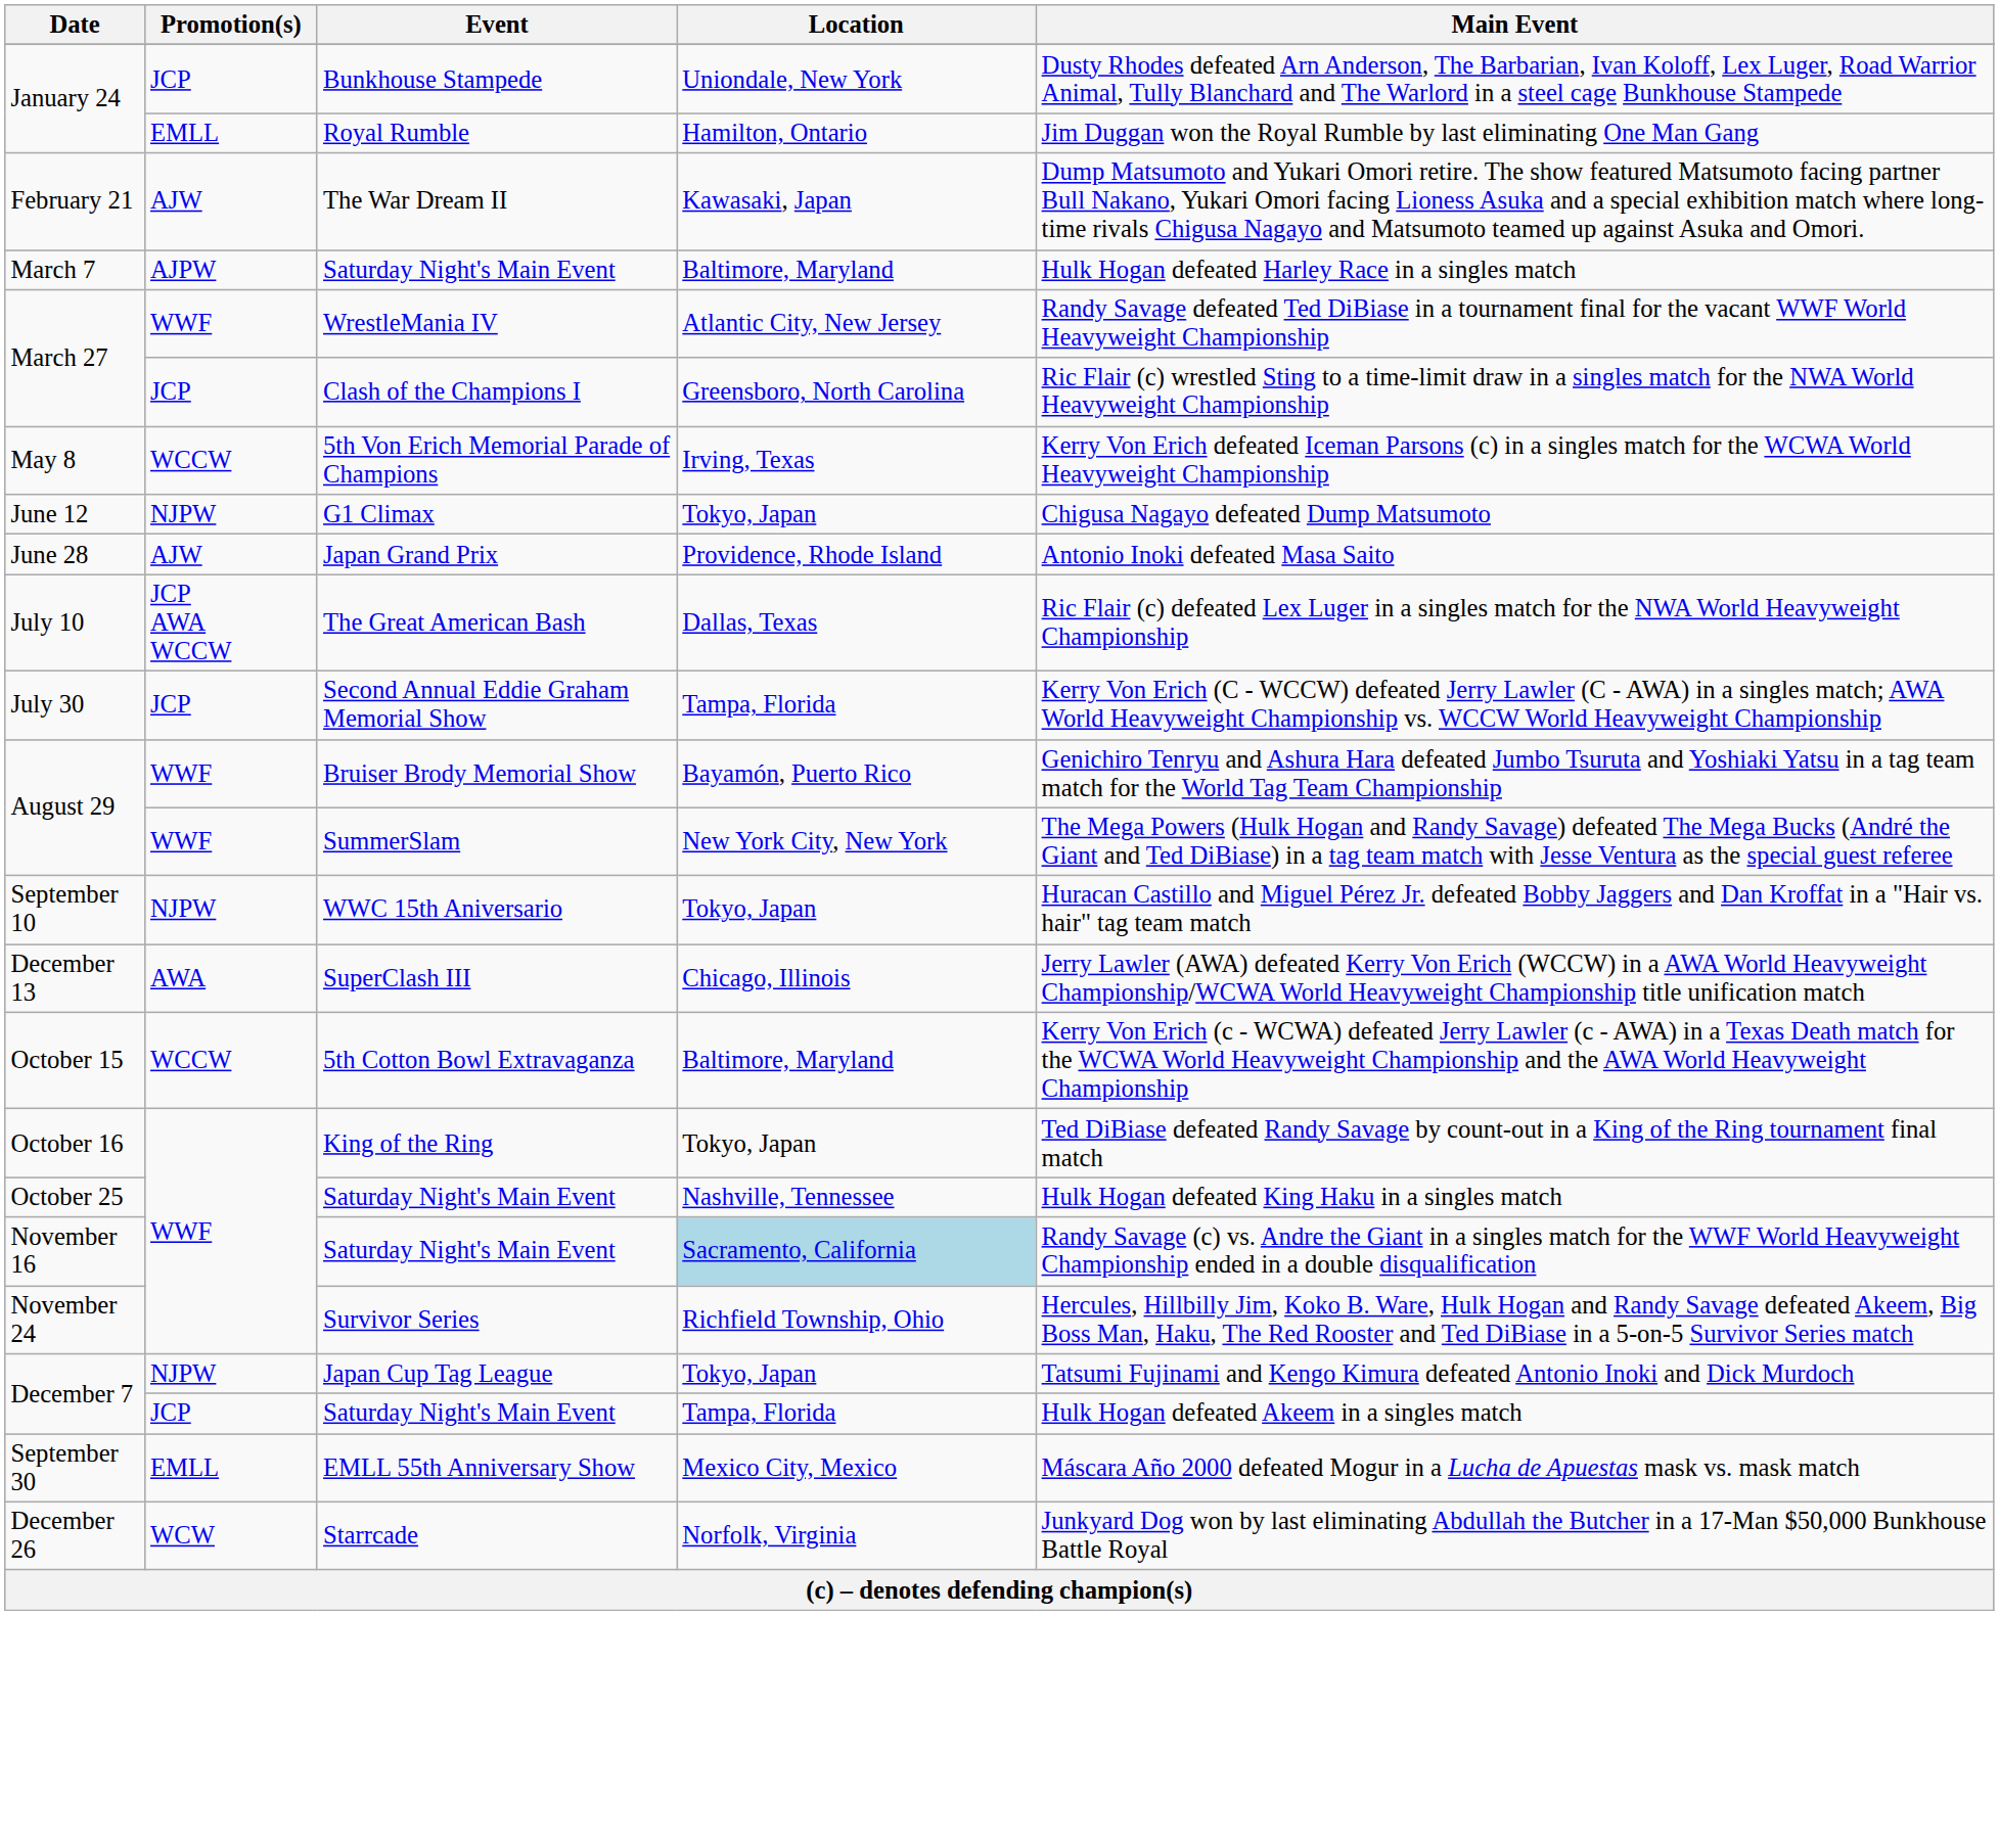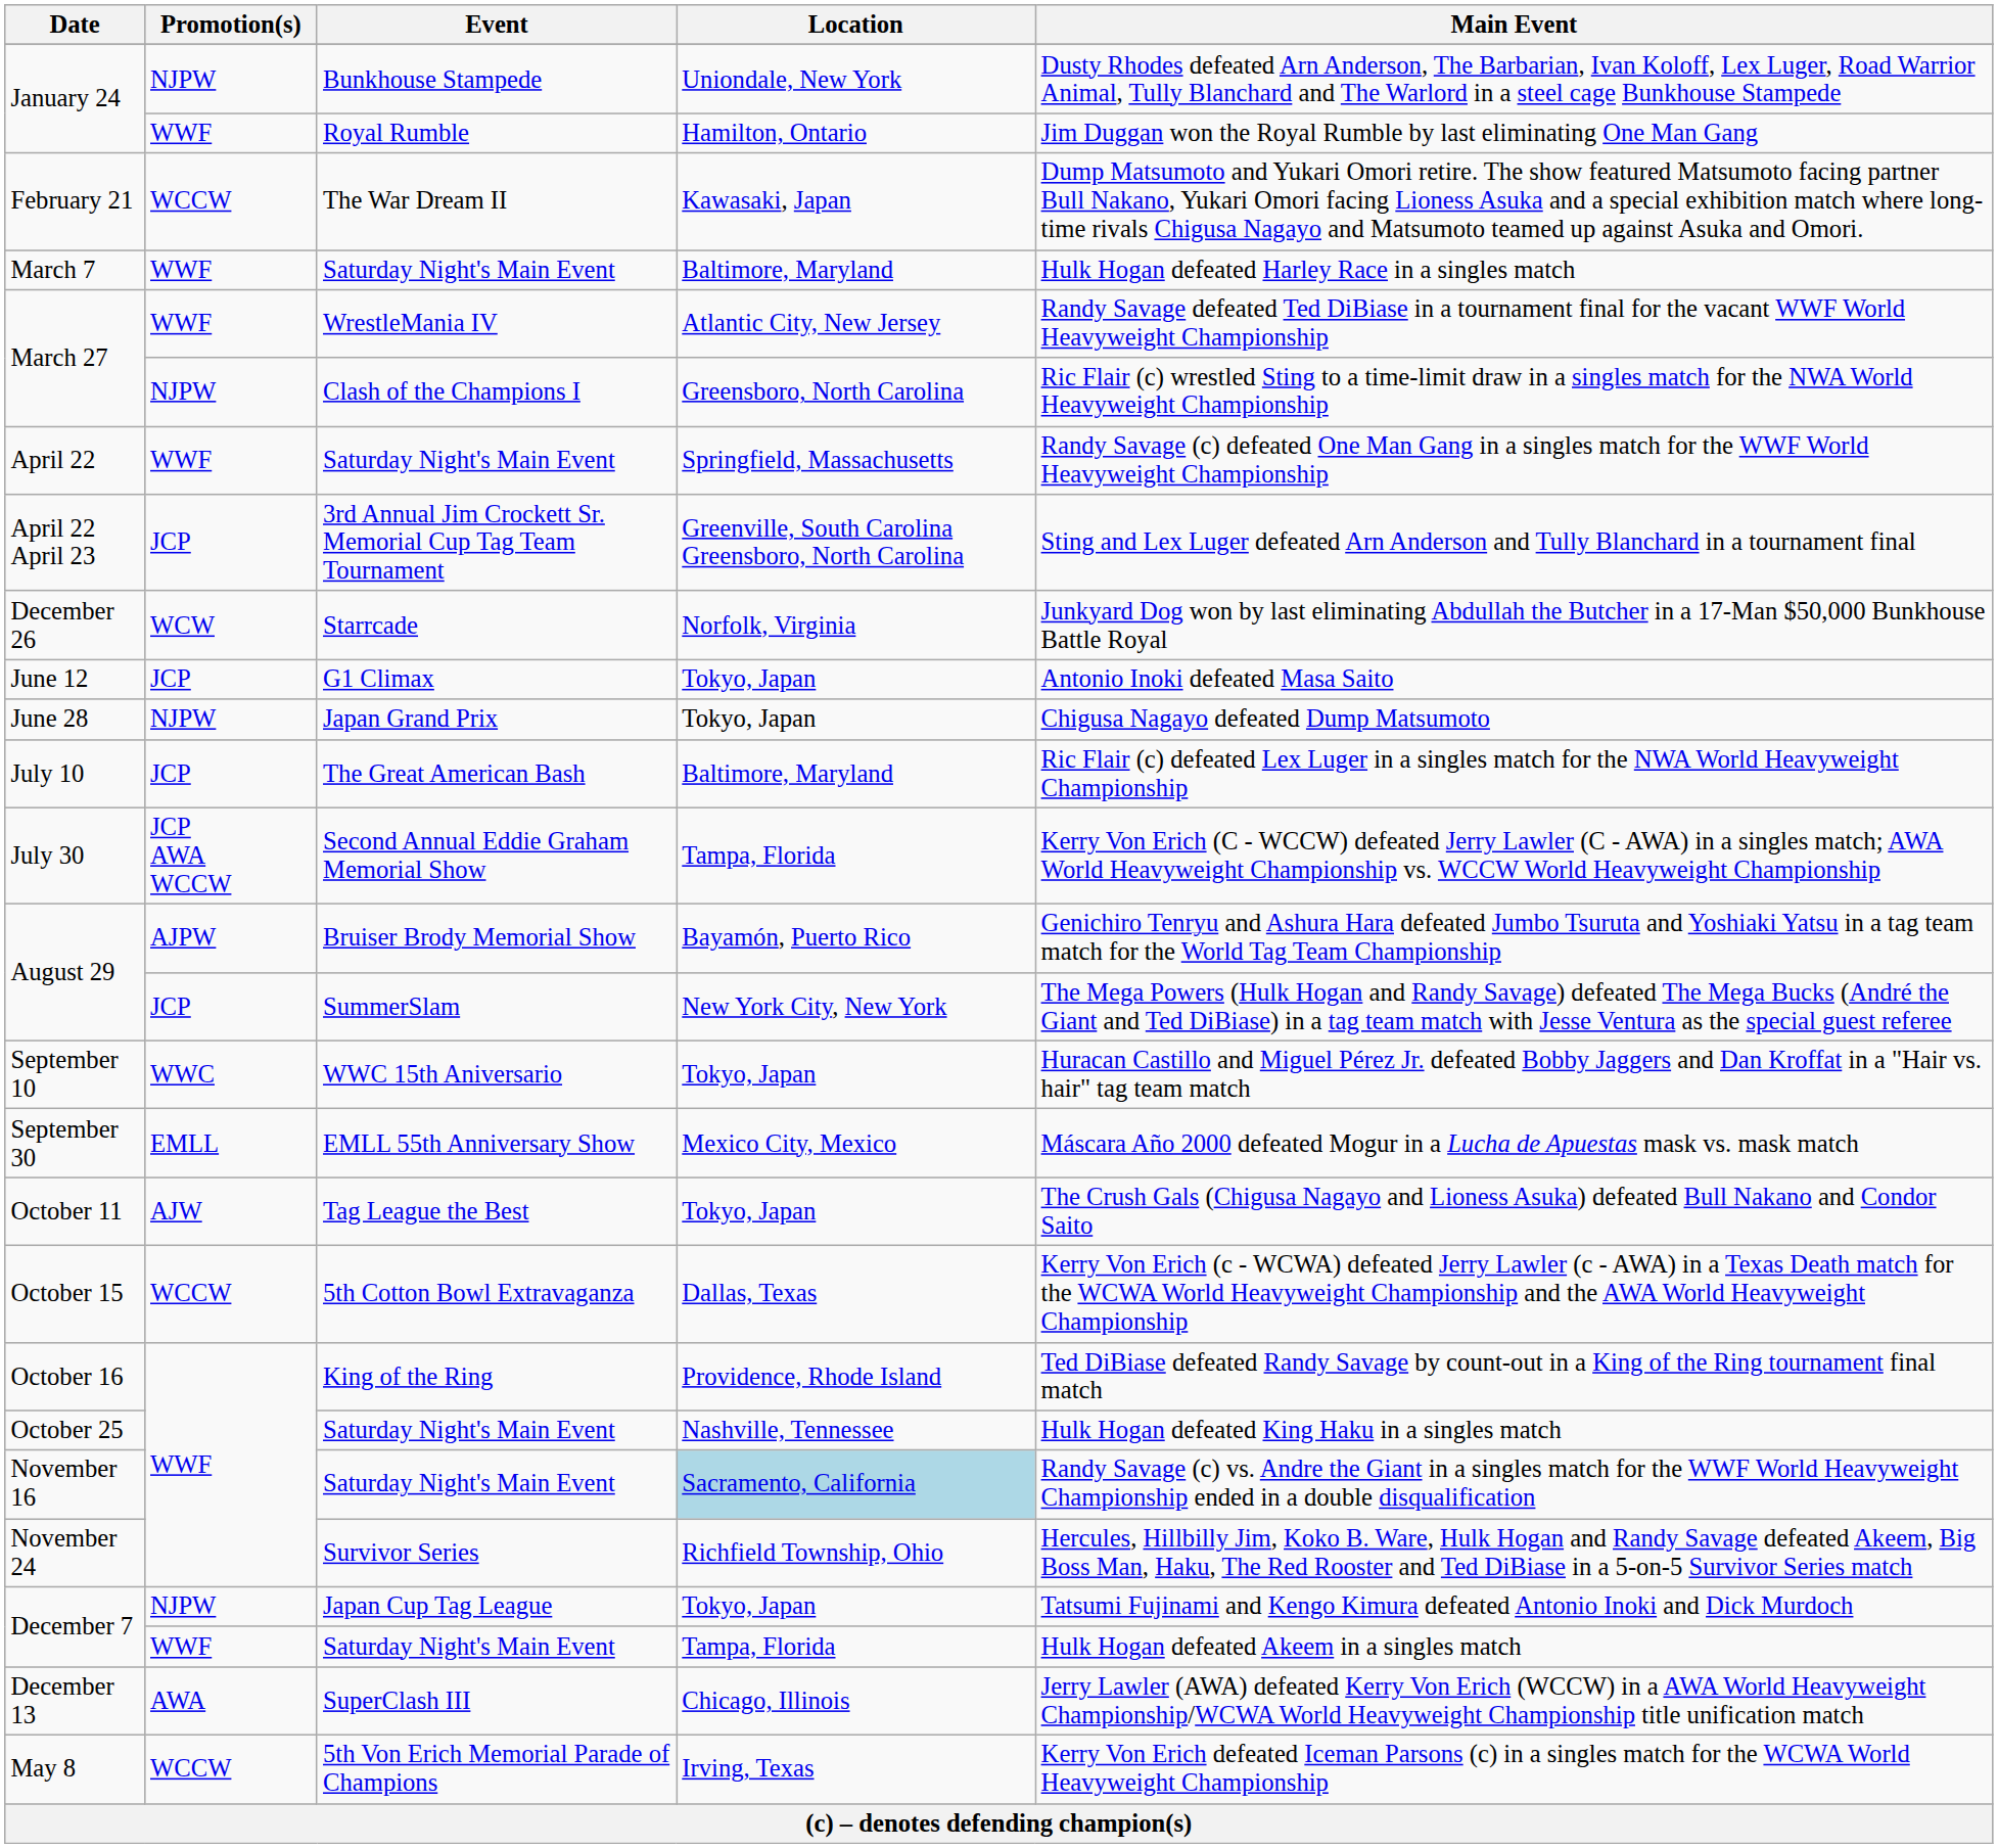January 24 / Bunkhouse Stampede | Promotion(s): JCP -> NJPW
January 24 / Royal Rumble | Promotion(s): EMLL -> WWF
February 21 | Promotion(s): AJW -> WCCW
March 7 | Promotion(s): AJPW -> WWF
March 27 / Clash of the Champions I | Promotion(s): JCP -> NJPW
+ row: April 22 | WWF | Saturday Night's Main Event | Springfield, Massachusetts | Randy Savage (c) defeated One Man Gang in a singles match for the WWF World Heavyweight Championship
+ row: April 22 April 23 | JCP | 3rd Annual Jim Crockett Sr. Memorial Cup Tag Team Tournament | Greenville, South Carolina Greensboro, North Carolina | Sting and Lex Luger defeated Arn Anderson and Tully Blanchard in a tournament final
rows swapped: May 8 <-> December 26
June 12 | Promotion(s): NJPW -> JCP
June 12 | Main Event: Chigusa Nagayo defeated Dump Matsumoto -> Antonio Inoki defeated Masa Saito
June 28 | Promotion(s): AJW -> NJPW
June 28 | Location: Providence, Rhode Island -> Tokyo, Japan
June 28 | Main Event: Antonio Inoki defeated Masa Saito -> Chigusa Nagayo defeated Dump Matsumoto
July 10 | Promotion(s): JCP AWA WCCW -> JCP
July 10 | Location: Dallas, Texas -> Baltimore, Maryland
July 30 | Promotion(s): JCP -> JCP AWA WCCW
August 29 / Bruiser Brody Memorial Show | Promotion(s): WWF -> AJPW
August 29 / SummerSlam | Promotion(s): WWF -> JCP
September 10 | Promotion(s): NJPW -> WWC
rows swapped: September 30 <-> December 13
+ row: October 11 | AJW | Tag League the Best | Tokyo, Japan | The Crush Gals (Chigusa Nagayo and Lioness Asuka) defeated Bull Nakano and Condor Saito
October 15 | Location: Baltimore, Maryland -> Dallas, Texas
October 16 | Location: Tokyo, Japan -> Providence, Rhode Island
December 7 / Saturday Night's Main Event | Promotion(s): JCP -> WWF
